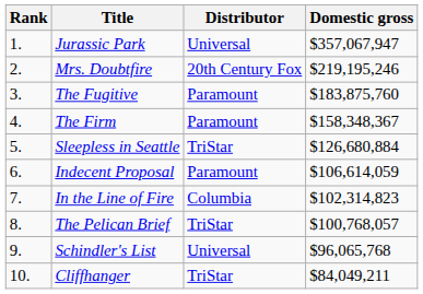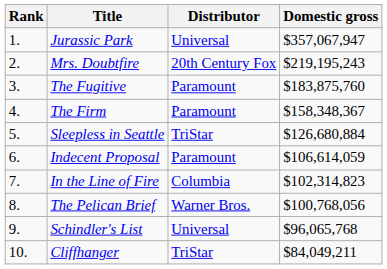Mrs. Doubtfire | Domestic gross: $219,195,246 -> $219,195,243
The Pelican Brief | Distributor: TriStar -> Warner Bros.
The Pelican Brief | Domestic gross: $100,768,057 -> $100,768,056
